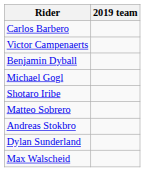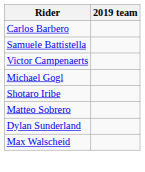+ row: Samuele Battistella
- row: Benjamin Dyball
- row: Andreas Stokbro
